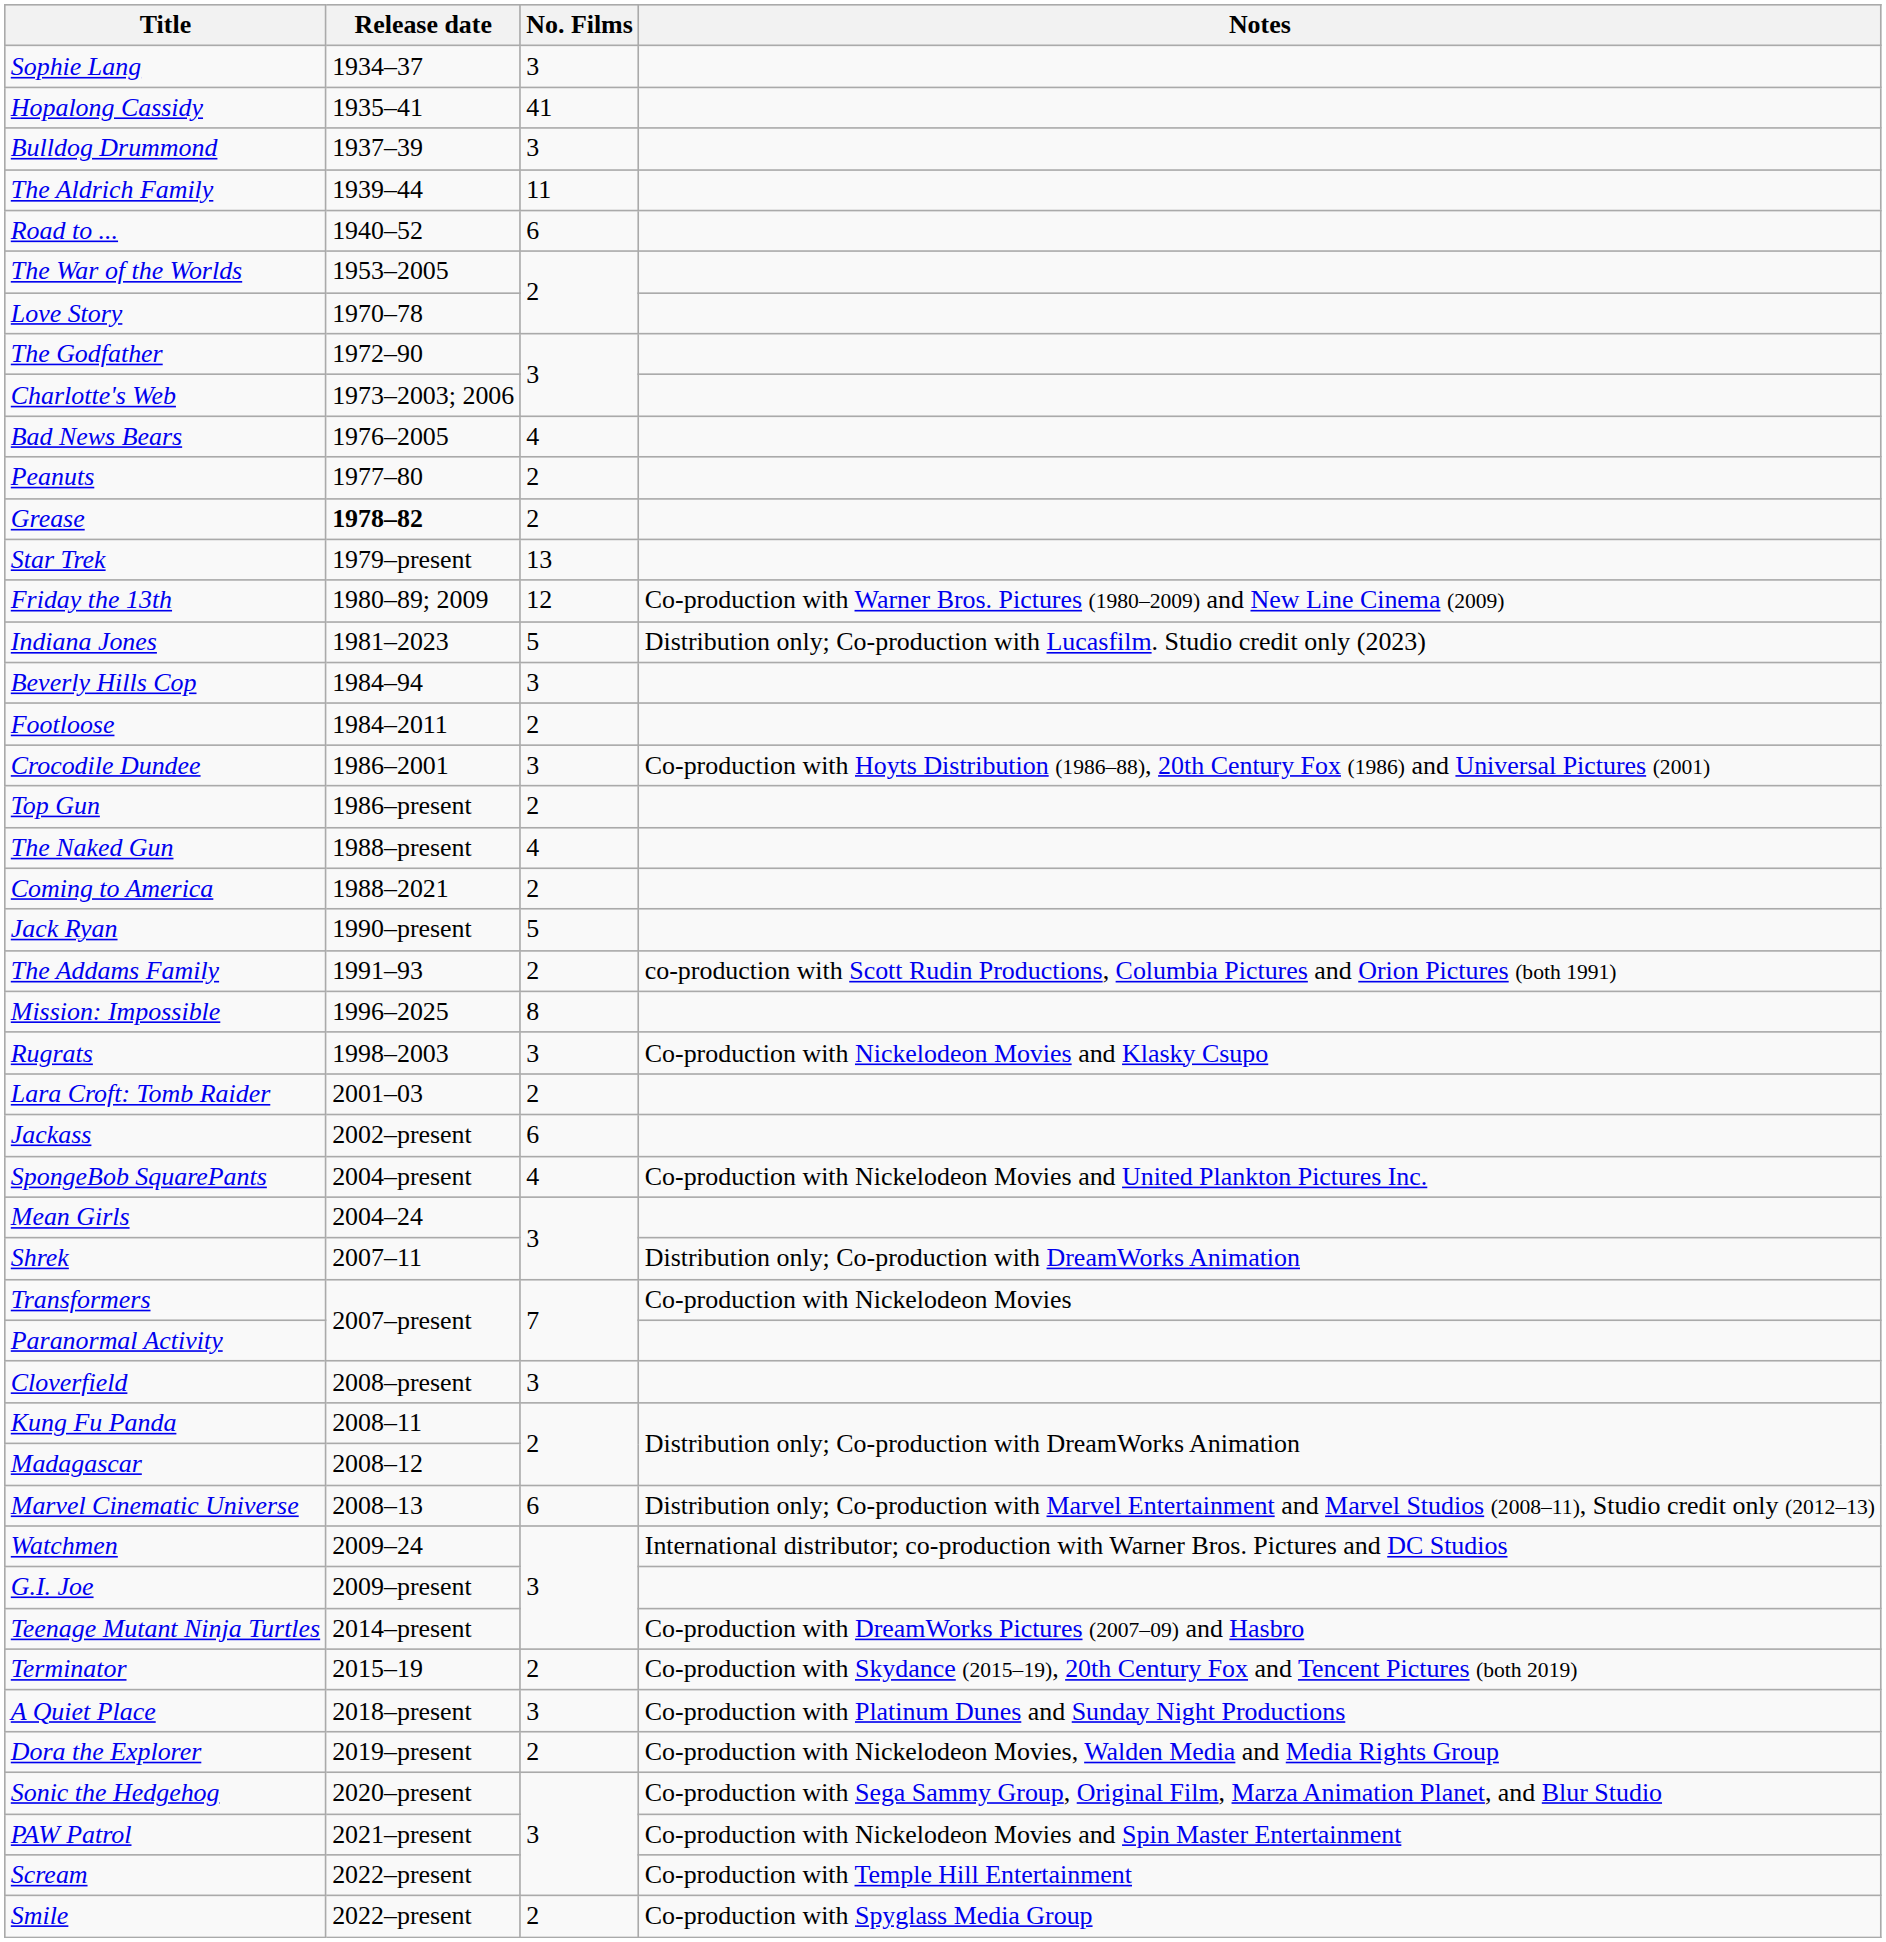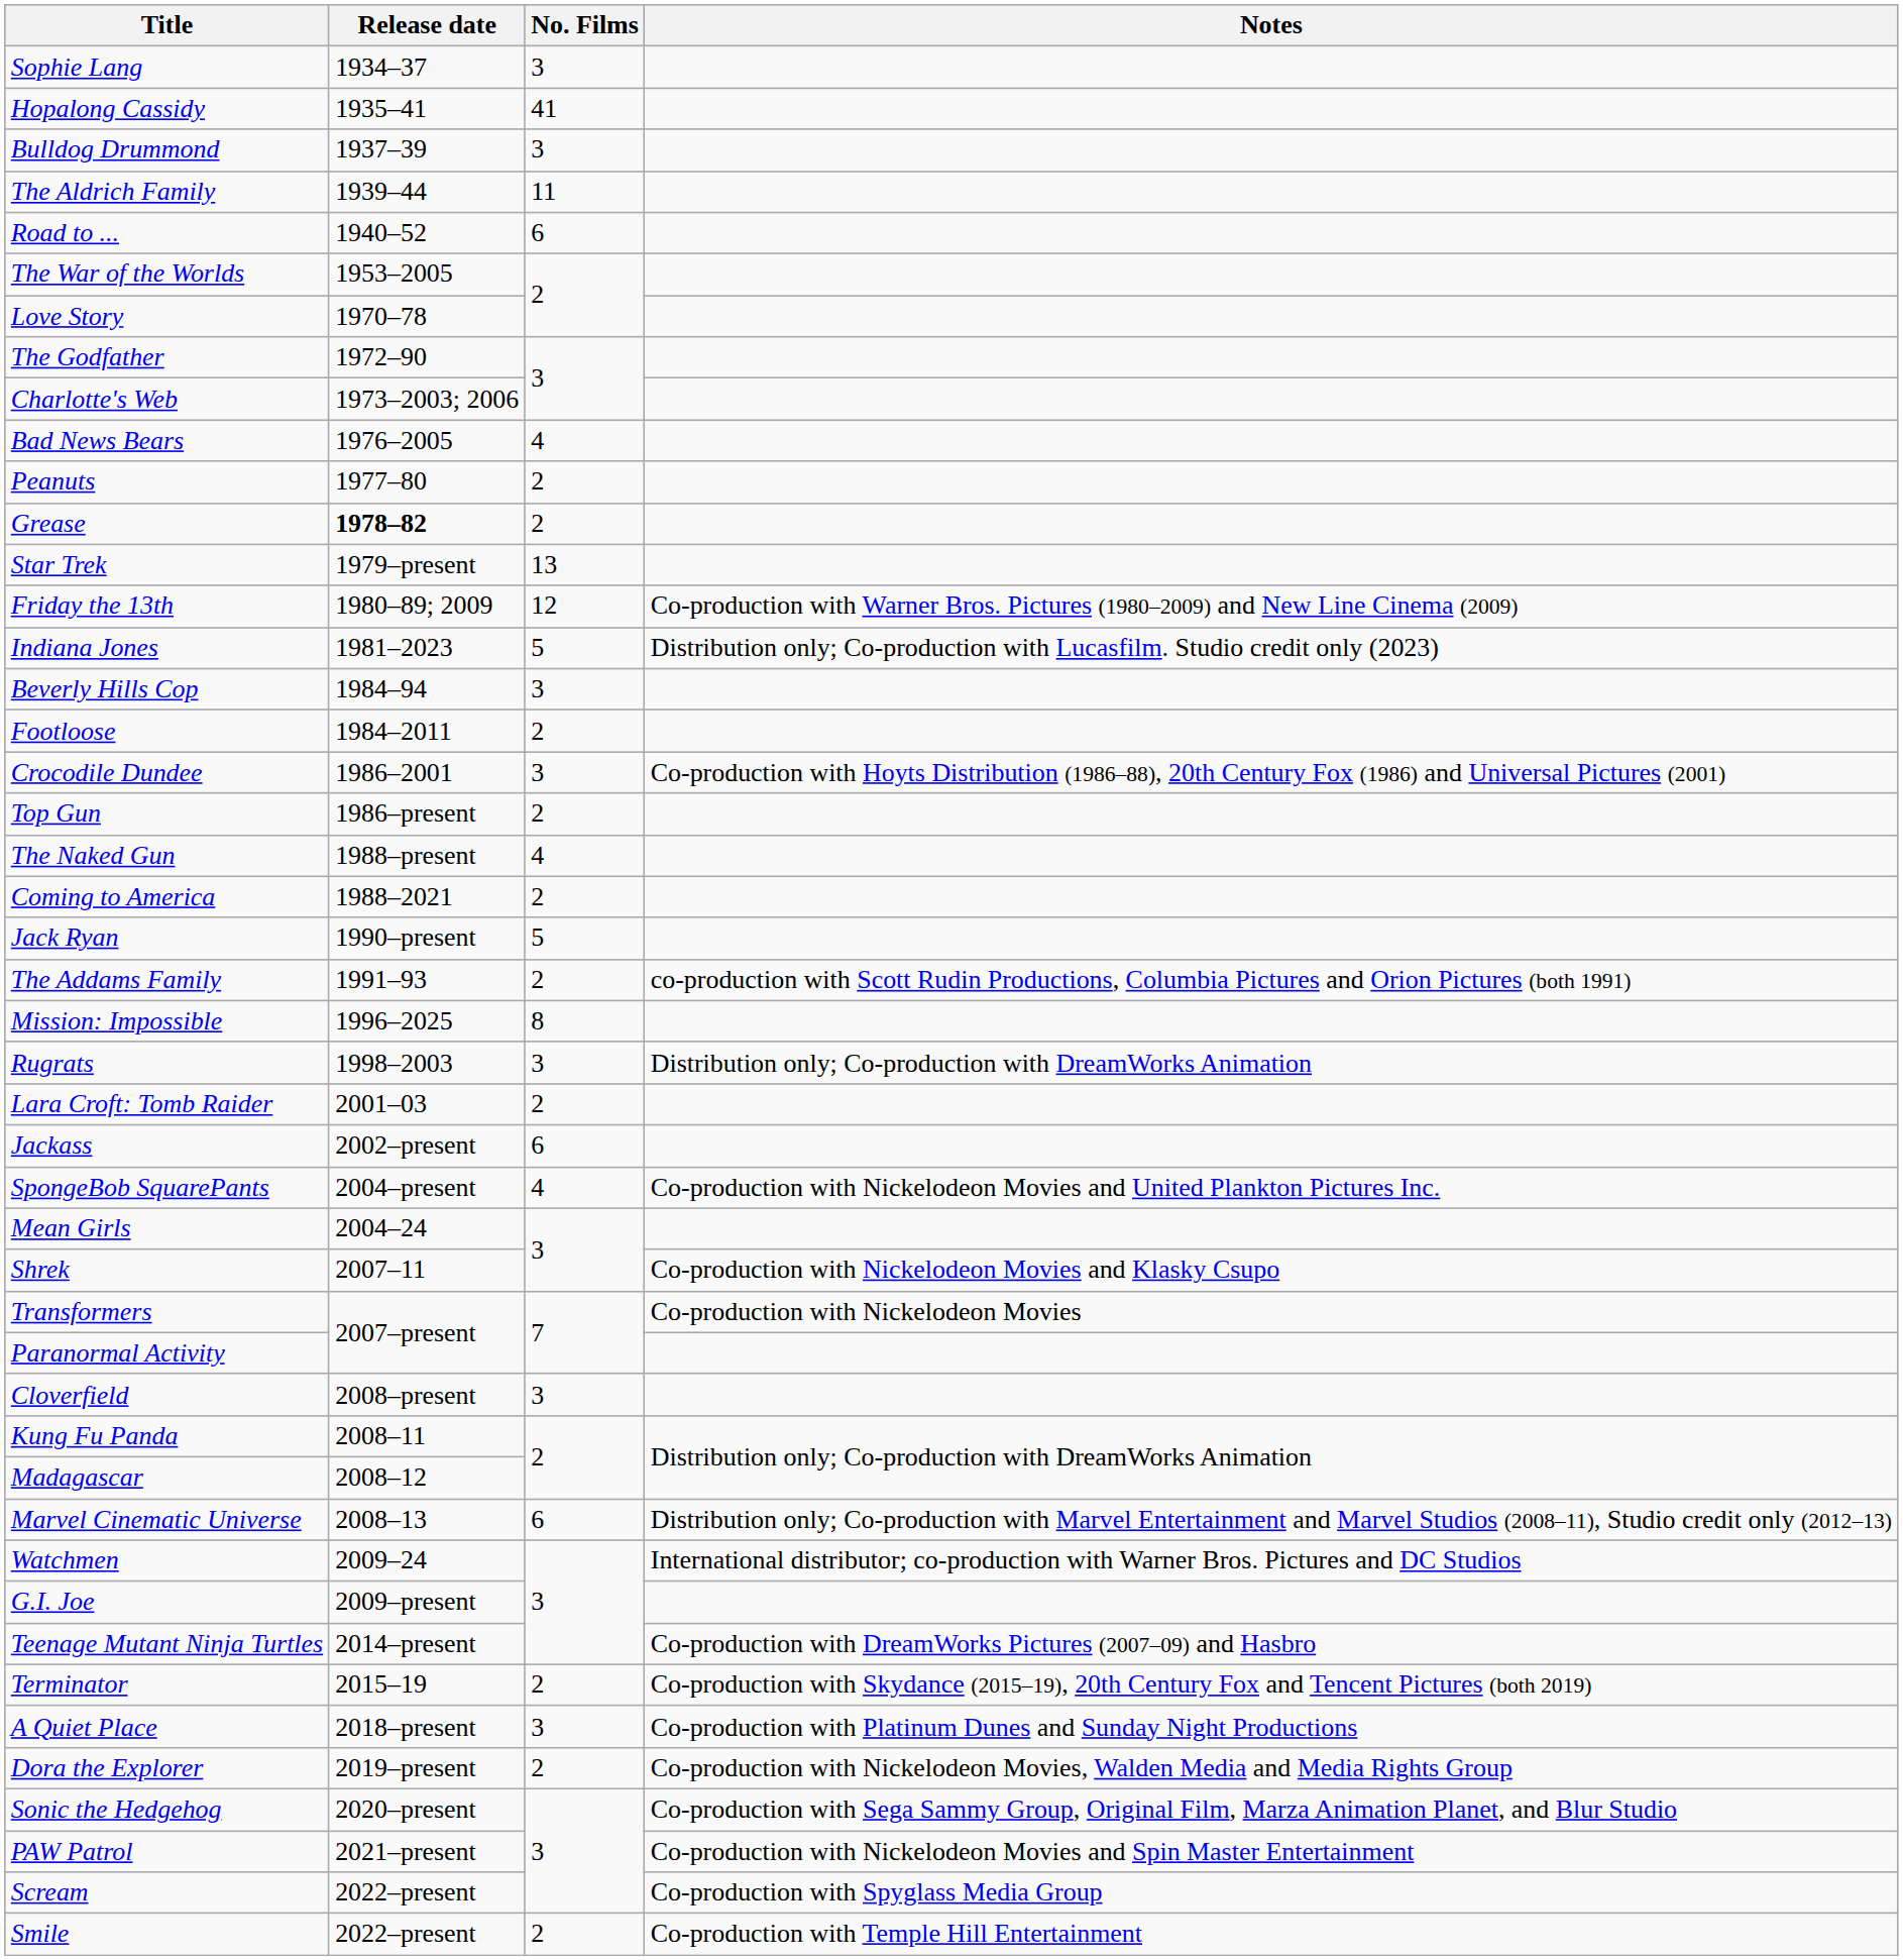Rugrats | Notes: Co-production with Nickelodeon Movies and Klasky Csupo -> Distribution only; Co-production with DreamWorks Animation
Shrek | Notes: Distribution only; Co-production with DreamWorks Animation -> Co-production with Nickelodeon Movies and Klasky Csupo
Scream | Notes: Co-production with Temple Hill Entertainment -> Co-production with Spyglass Media Group
Smile | Notes: Co-production with Spyglass Media Group -> Co-production with Temple Hill Entertainment
